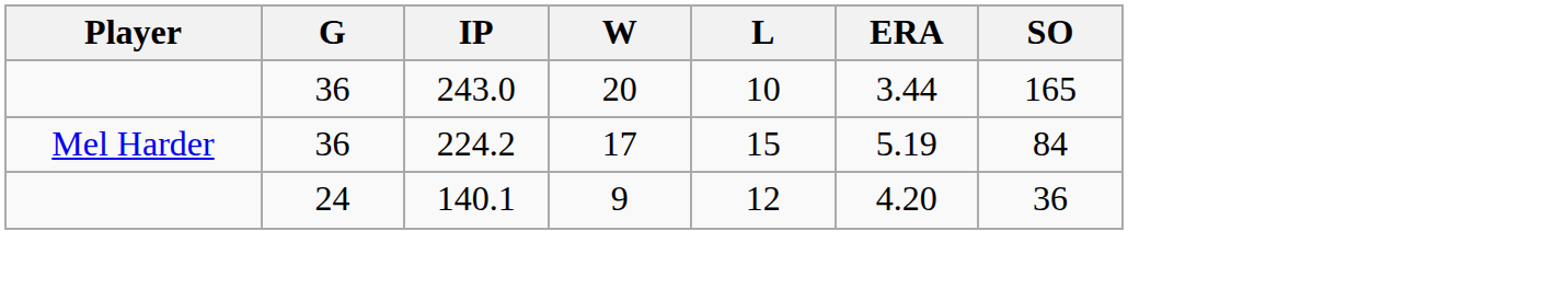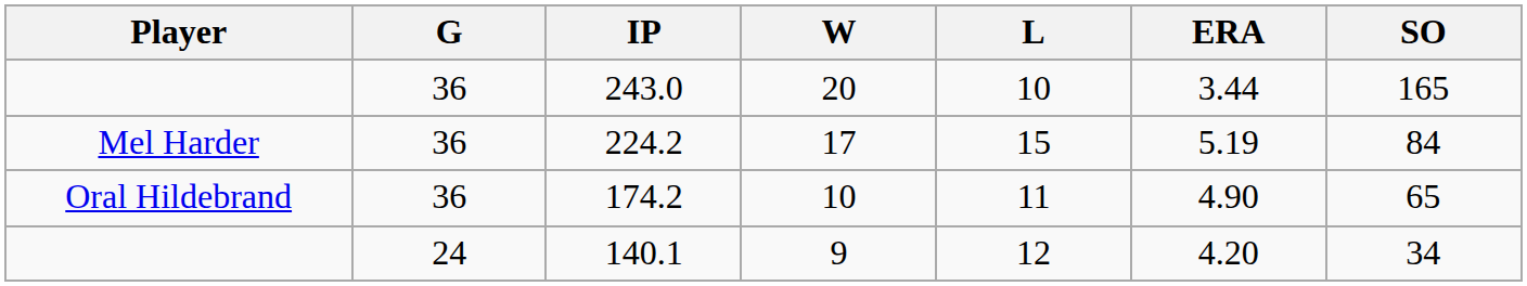+ row: Oral Hildebrand | 36 | 174.2 | 10 | 11 | 4.90 | 65
140.1 | SO: 36 -> 34
